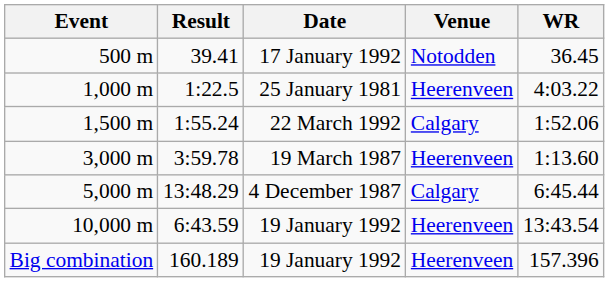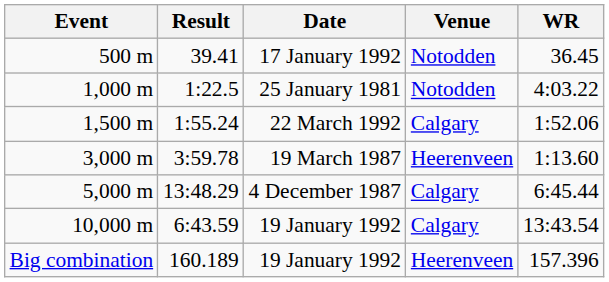1,000 m | Venue: Heerenveen -> Notodden
10,000 m | Venue: Heerenveen -> Calgary
